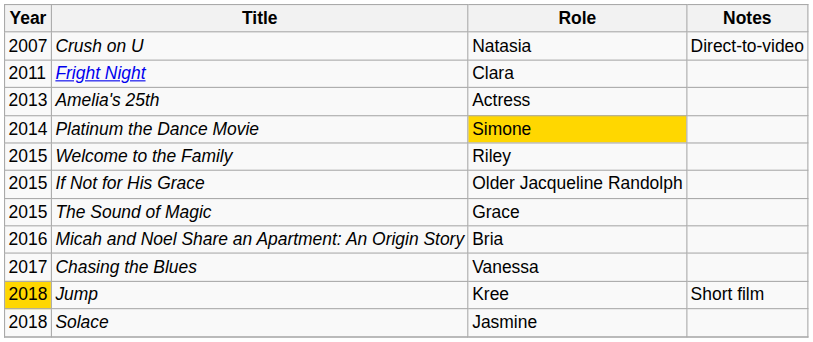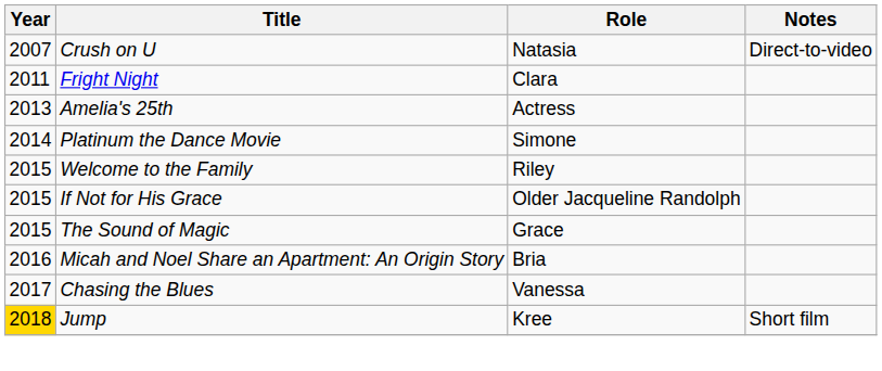Platinum the Dance Movie | Role: gold background -> no background
- row: 2018 | Solace | Jasmine
